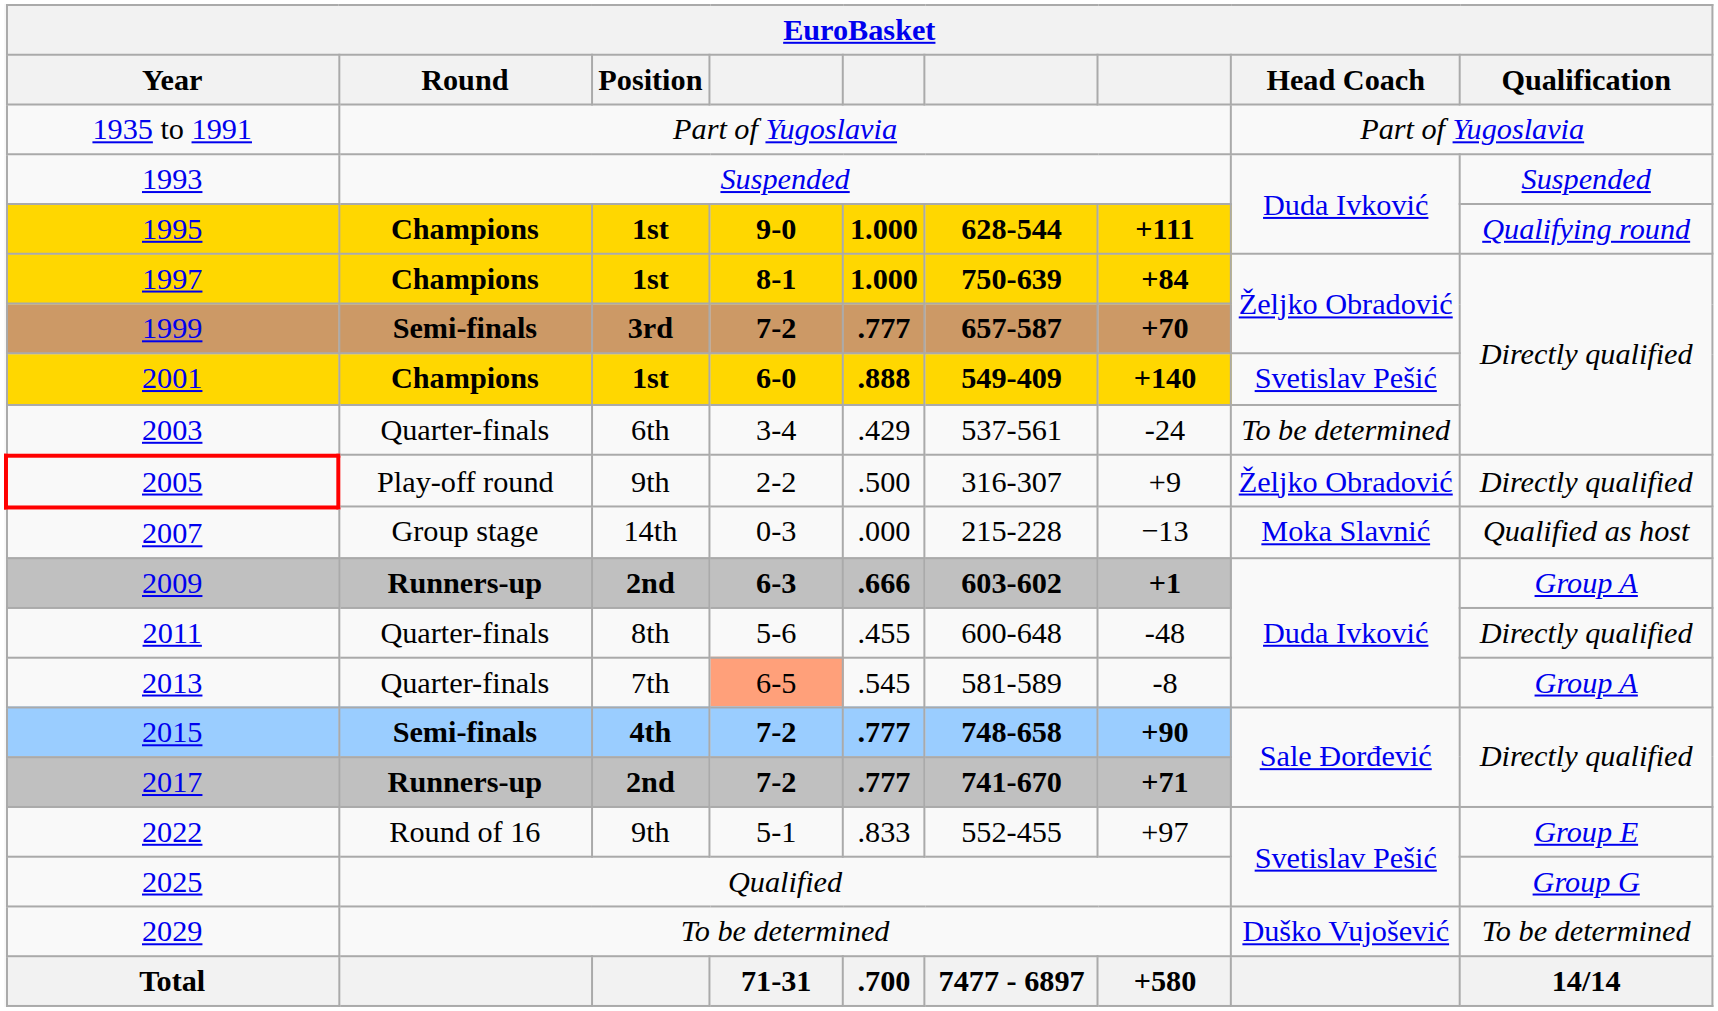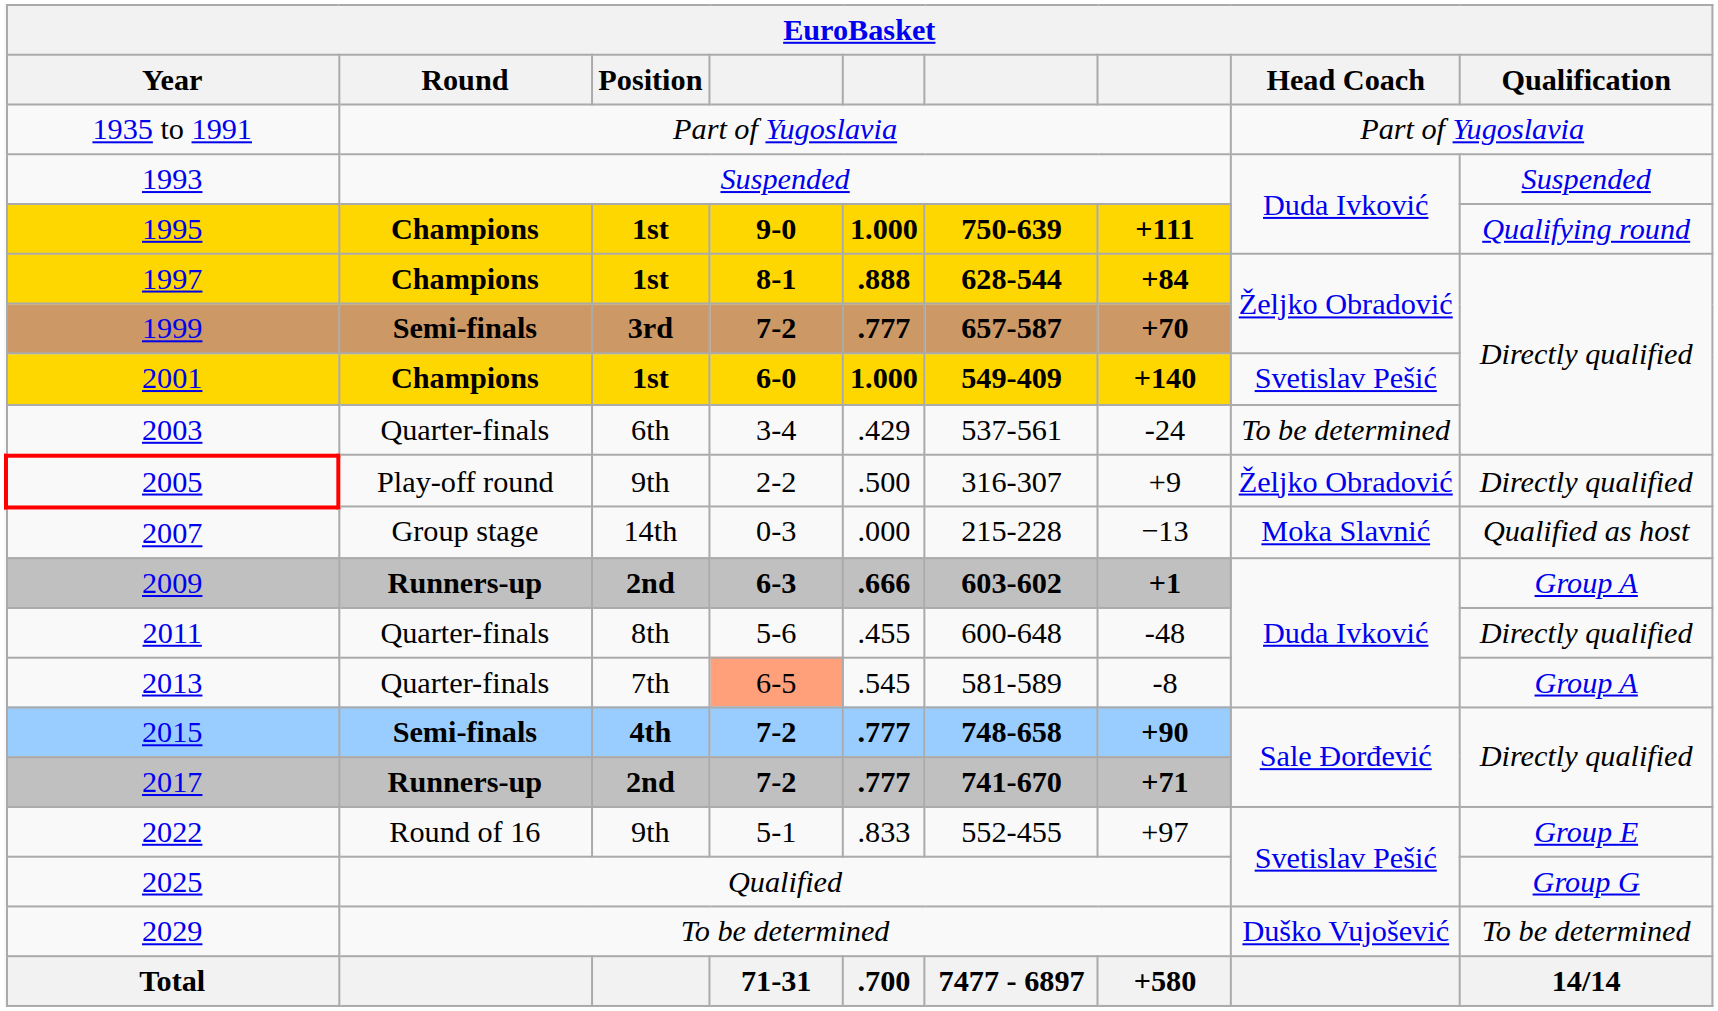1995 | column 6: 628-544 -> 750-639
1997 | column 5: 1.000 -> .888
1997 | column 6: 750-639 -> 628-544
2001 | column 5: .888 -> 1.000
